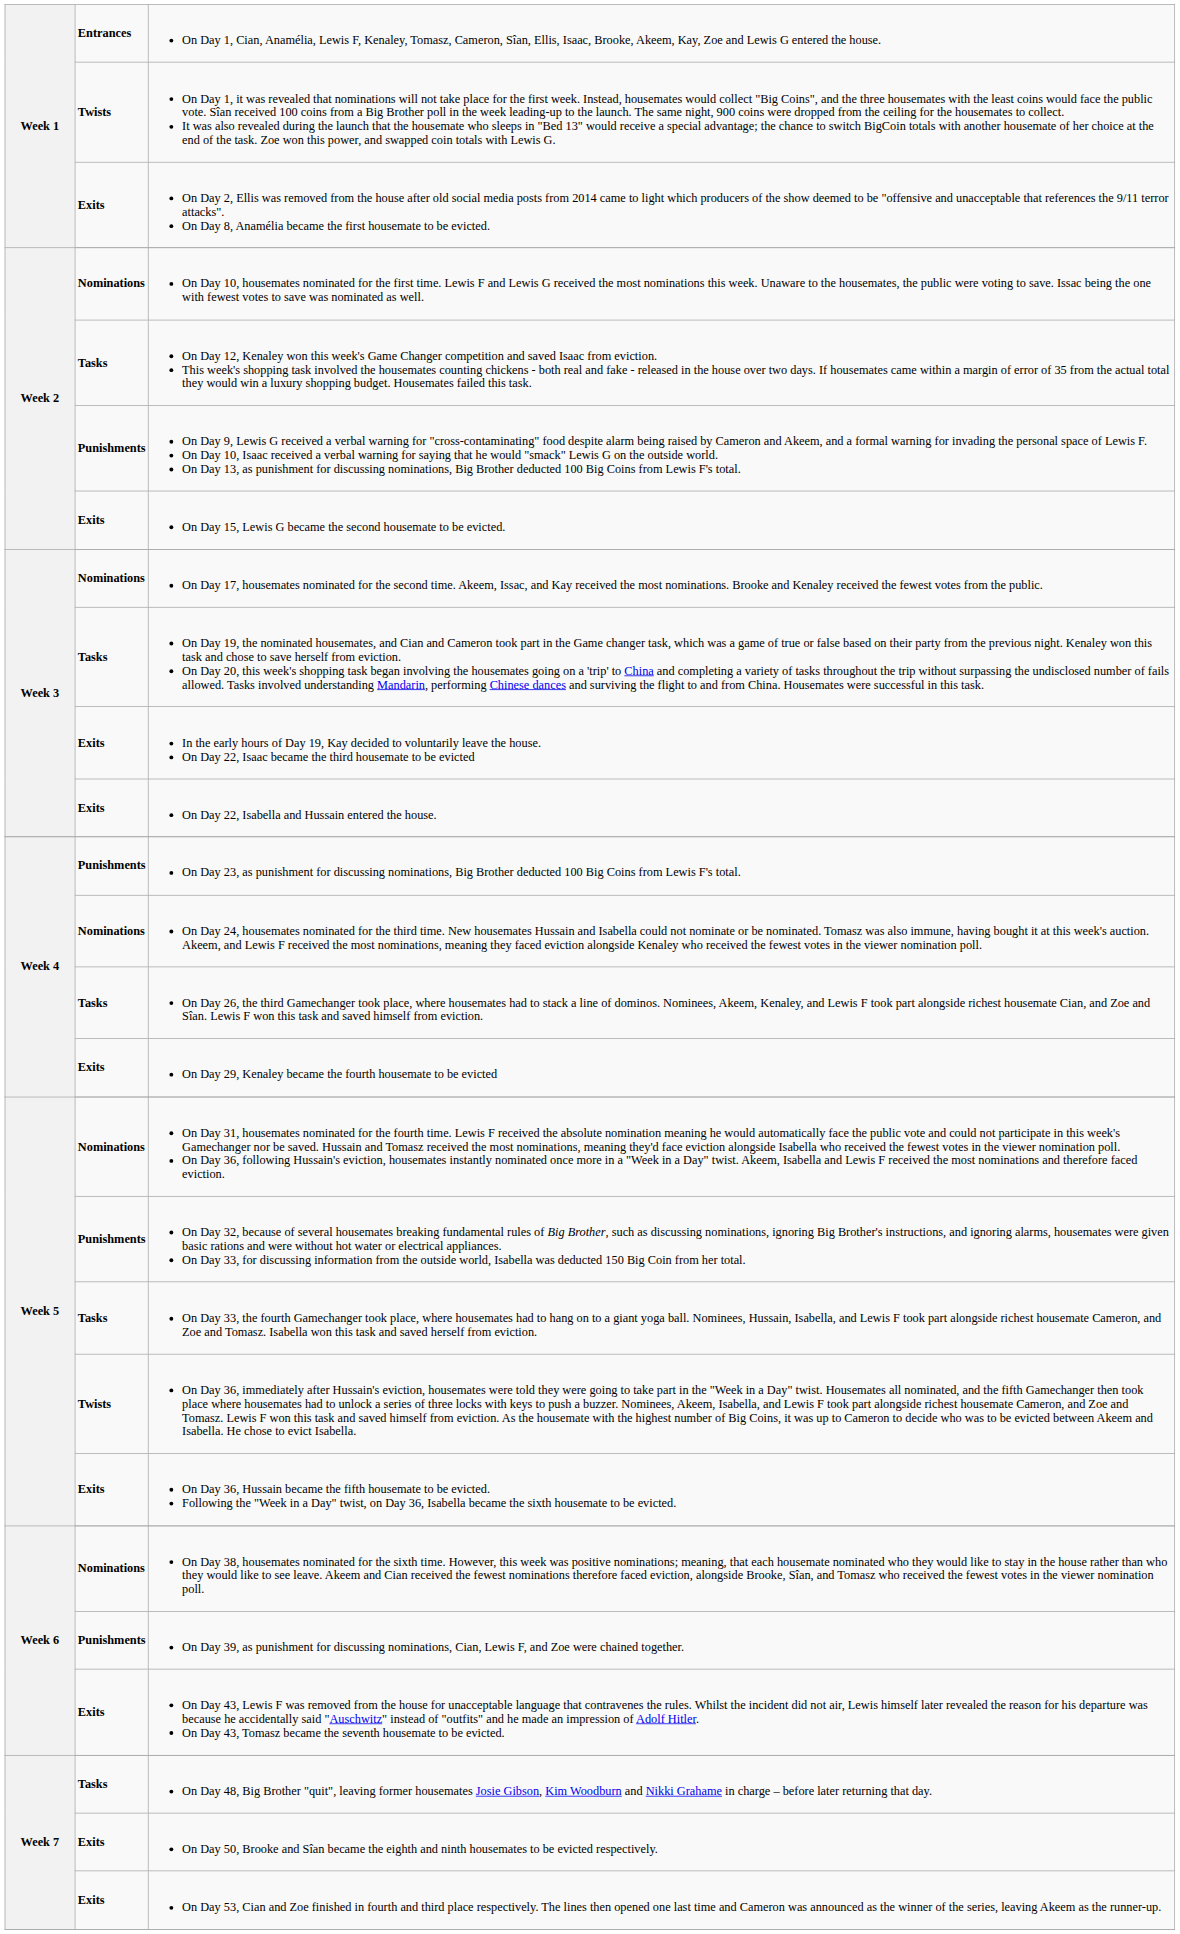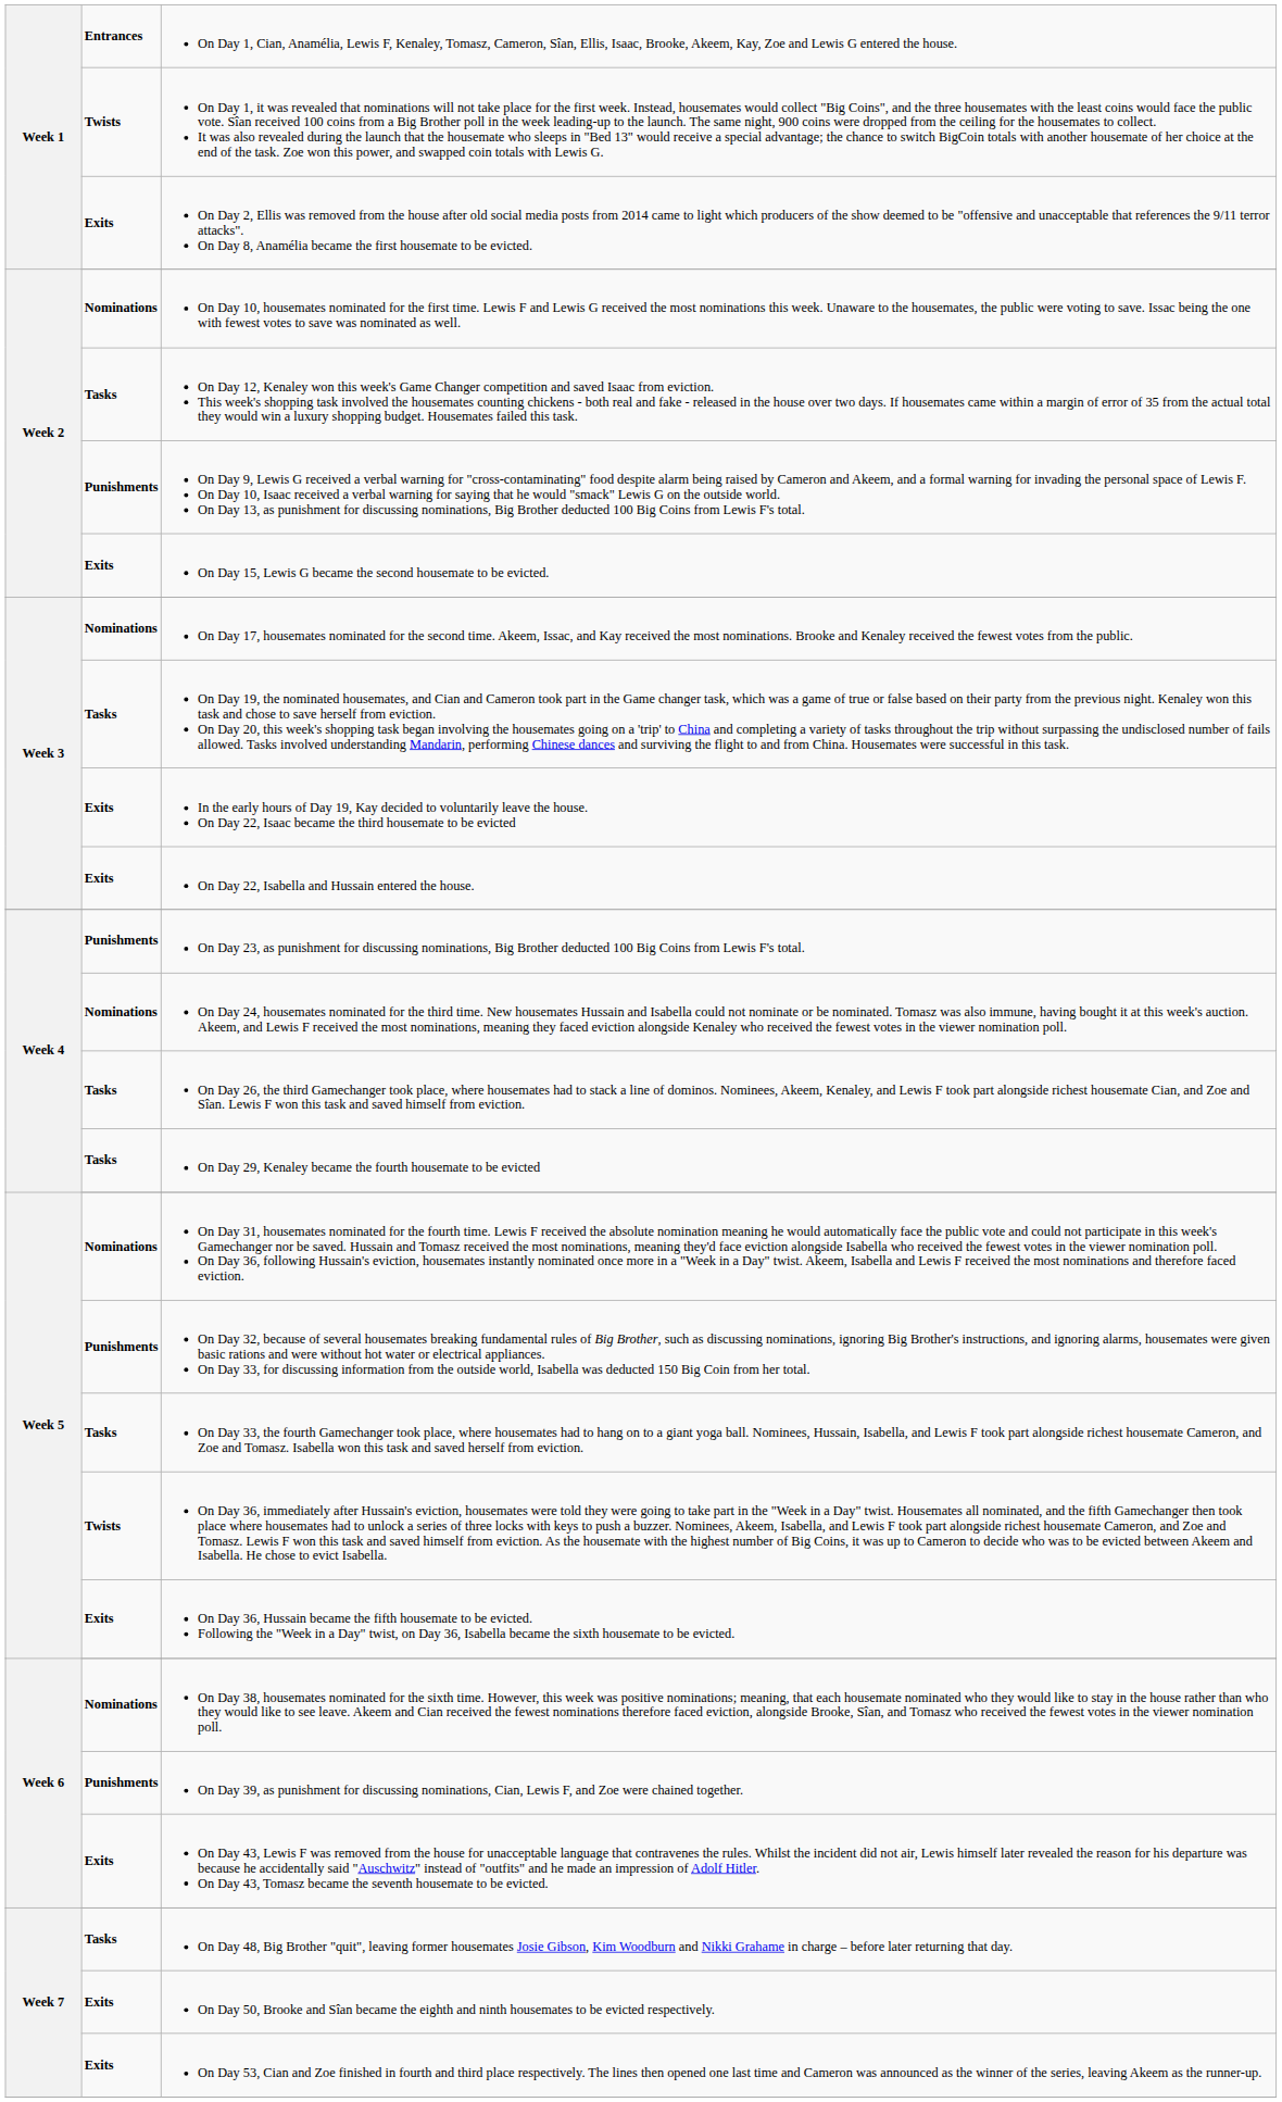On Day 29, Kenaley became the fourth housemate to be evicted | column 2: Exits -> Tasks
